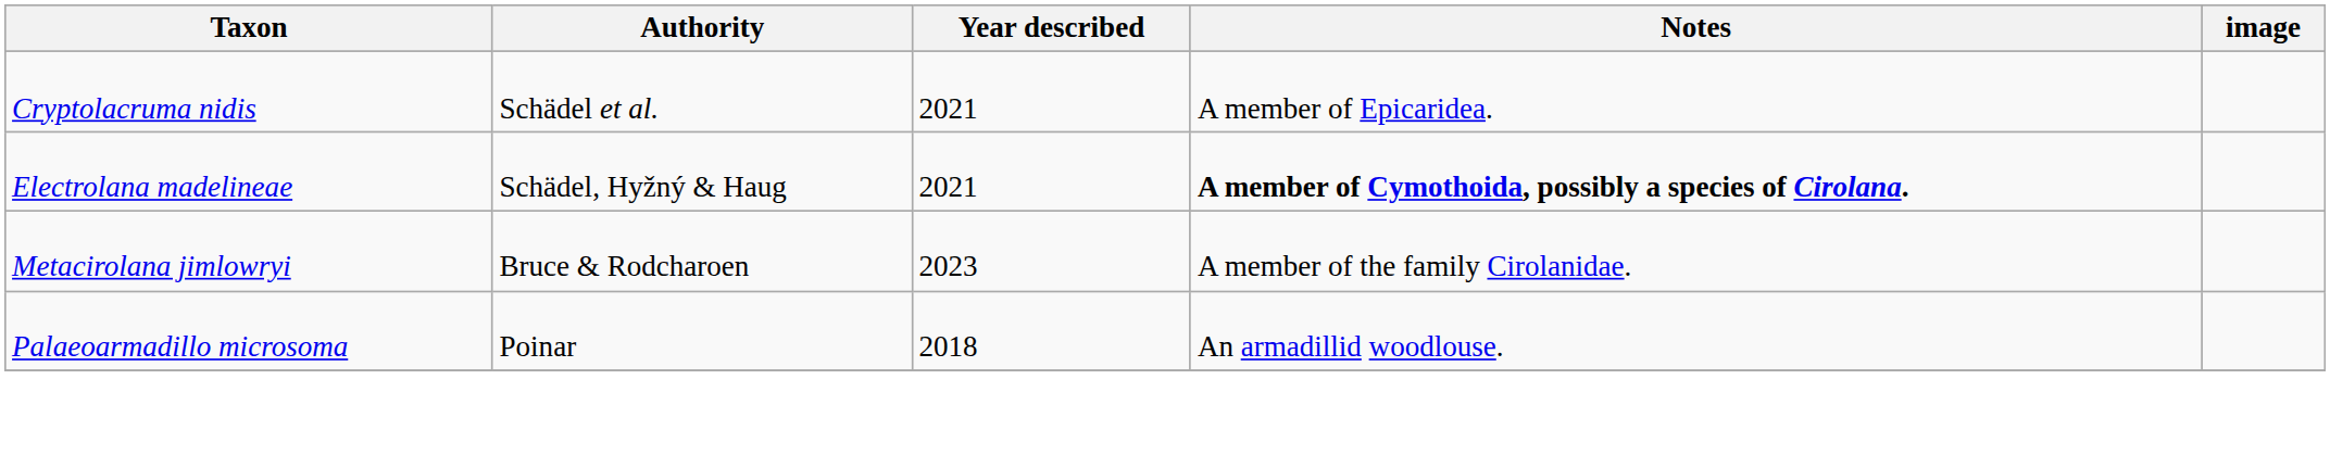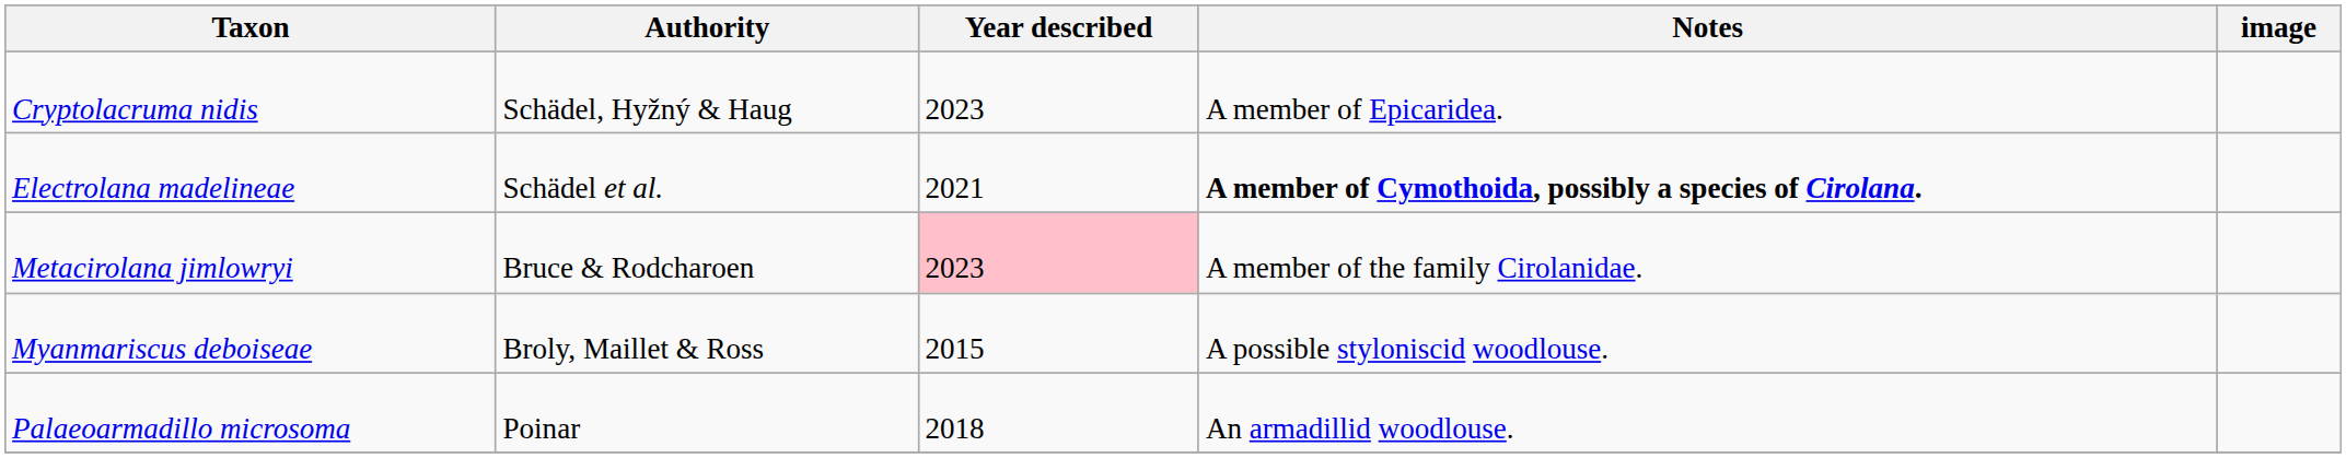Cryptolacruma nidis | Authority: Schädel et al. -> Schädel, Hyžný & Haug
Cryptolacruma nidis | Year described: 2021 -> 2023
Electrolana madelineae | Authority: Schädel, Hyžný & Haug -> Schädel et al.
Metacirolana jimlowryi | Year described: no background -> pink background
+ row: Myanmariscus deboiseae | Broly, Maillet & Ross | 2015 | A possible styloniscid woodlouse.
